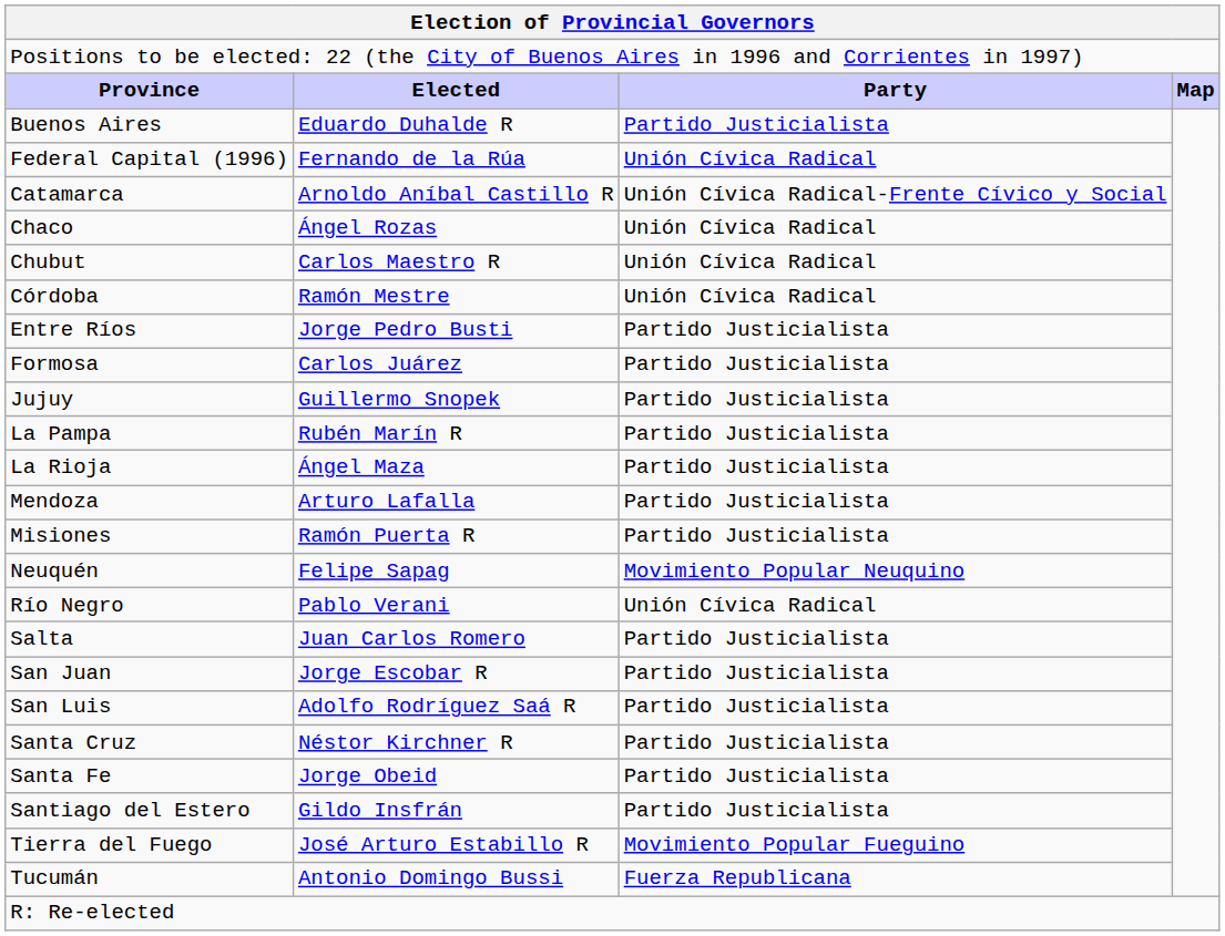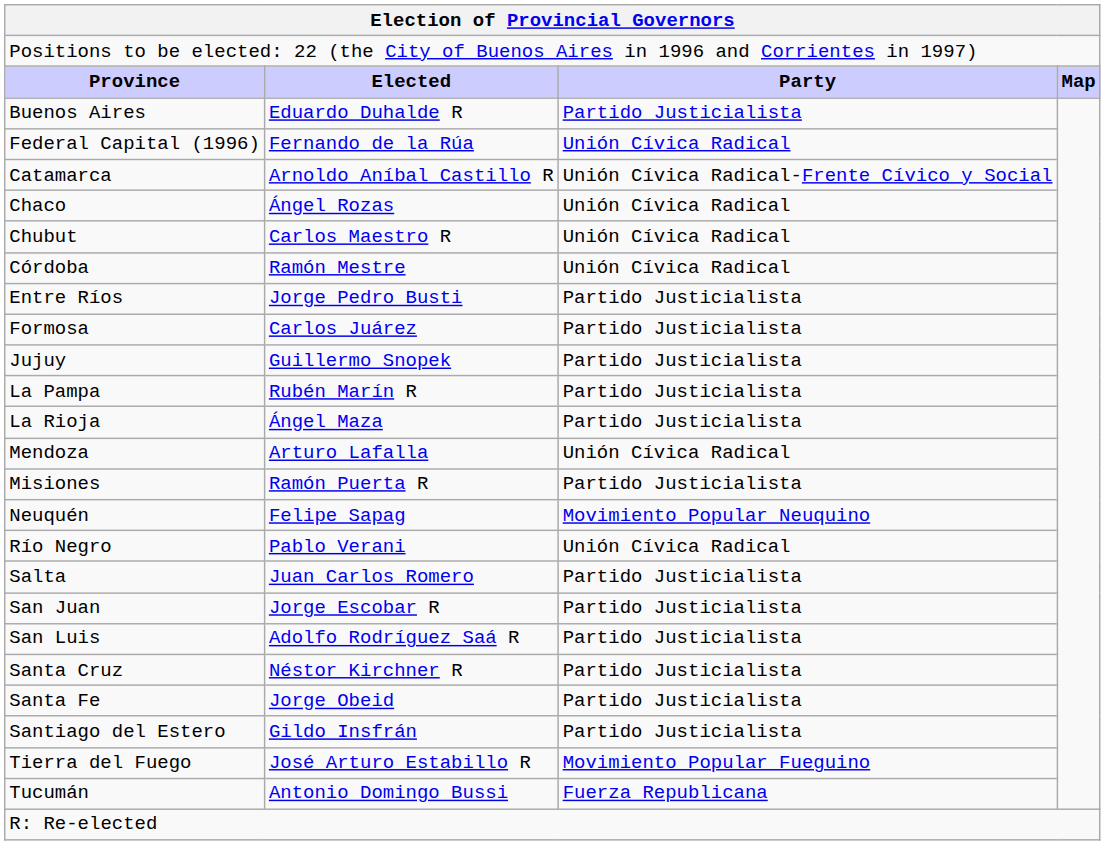Mendoza | column 3: Partido Justicialista -> Unión Cívica Radical
